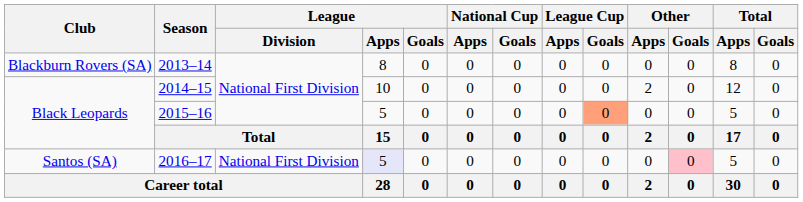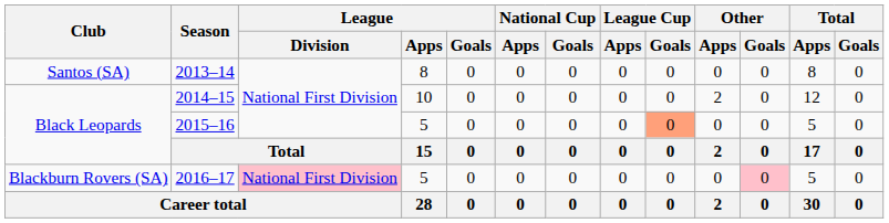2013–14 | Club: Blackburn Rovers (SA) -> Santos (SA)
2016–17 | Club: Santos (SA) -> Blackburn Rovers (SA)
2016–17 | League / Division: no background -> pink background
2016–17 | League / Apps: lavender background -> no background
